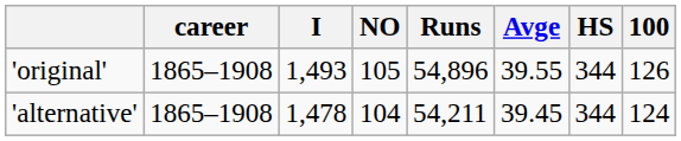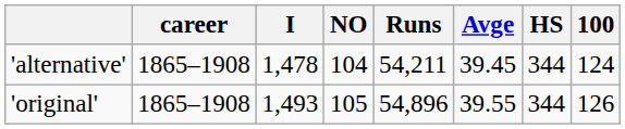rows swapped: 'original' <-> 'alternative'
